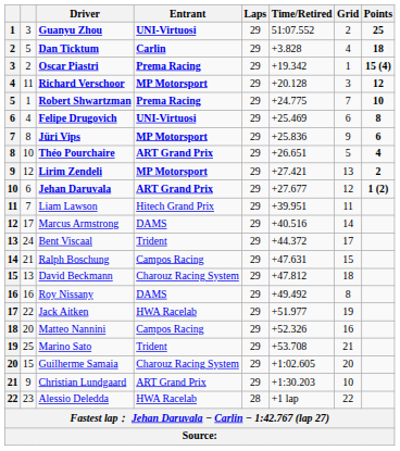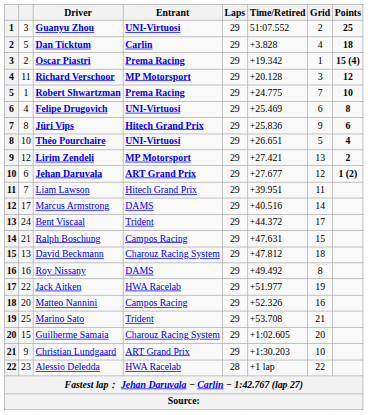Jüri Vips | Entrant: MP Motorsport -> Hitech Grand Prix
Théo Pourchaire | Entrant: ART Grand Prix -> UNI-Virtuosi
